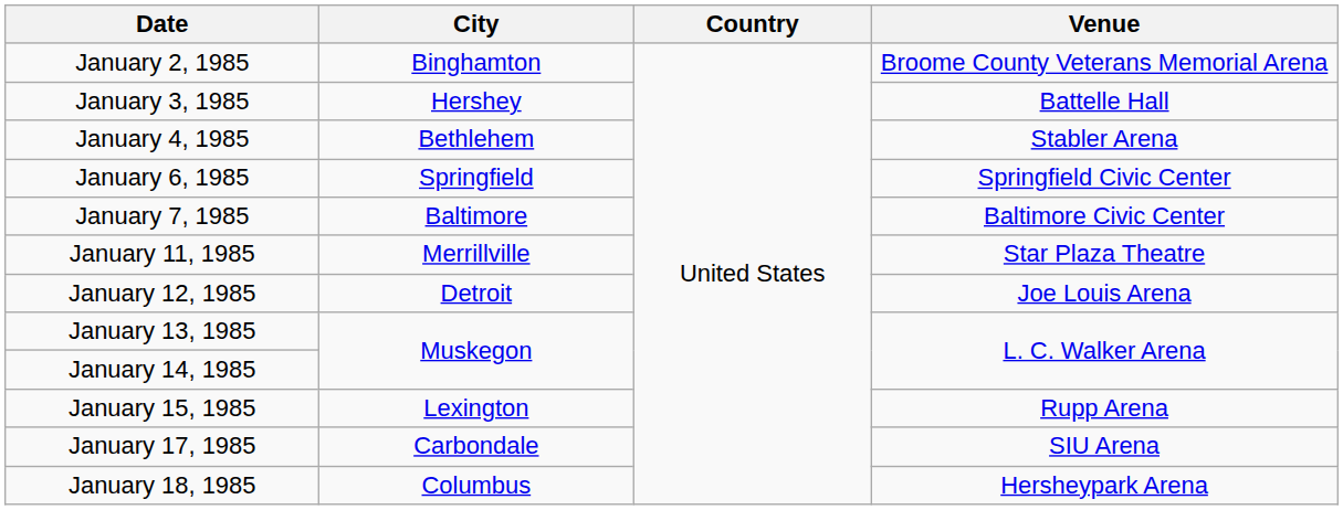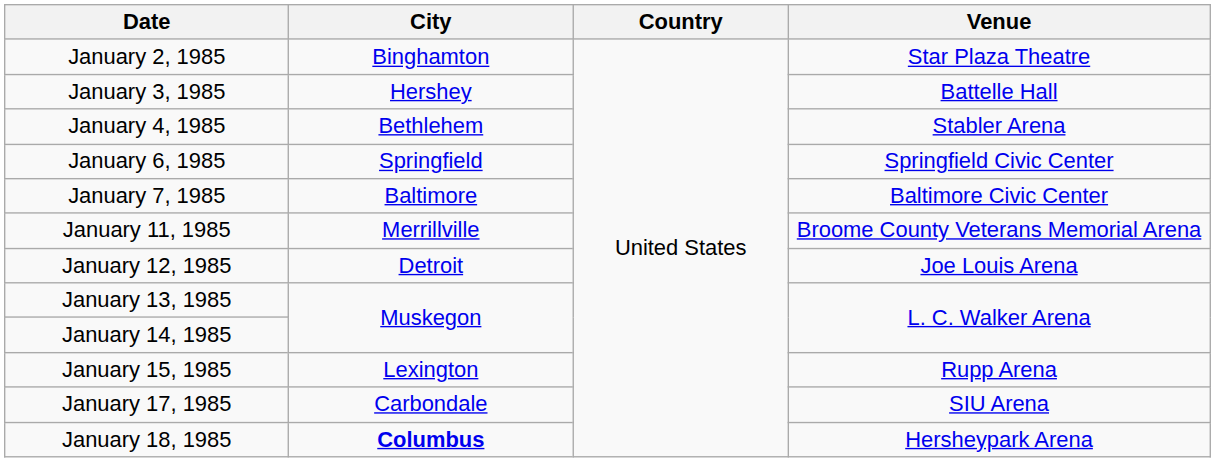January 2, 1985 | Venue: Broome County Veterans Memorial Arena -> Star Plaza Theatre
January 11, 1985 | Venue: Star Plaza Theatre -> Broome County Veterans Memorial Arena
January 18, 1985 | City: normal -> bold
